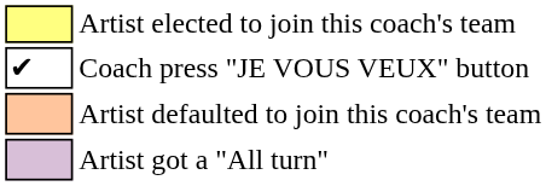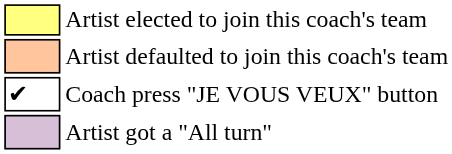rows swapped: Artist defaulted to join this coach's team <-> Coach press "JE VOUS VEUX" button
